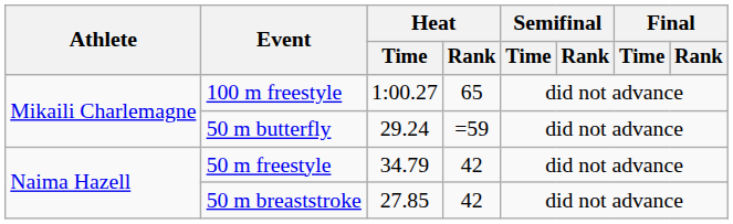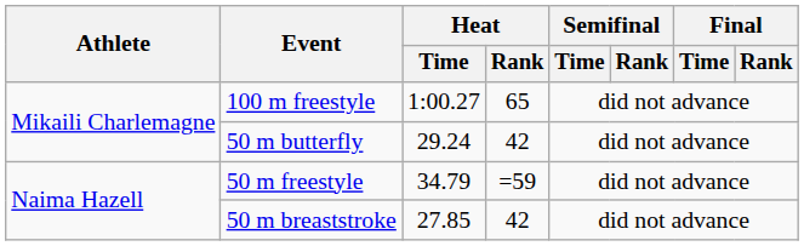50 m butterfly | Heat / Rank: =59 -> 42
50 m freestyle | Heat / Rank: 42 -> =59
